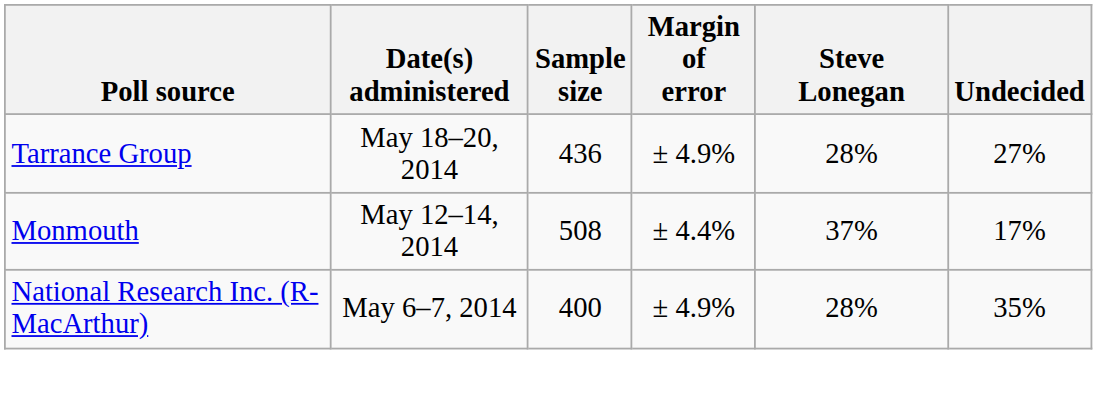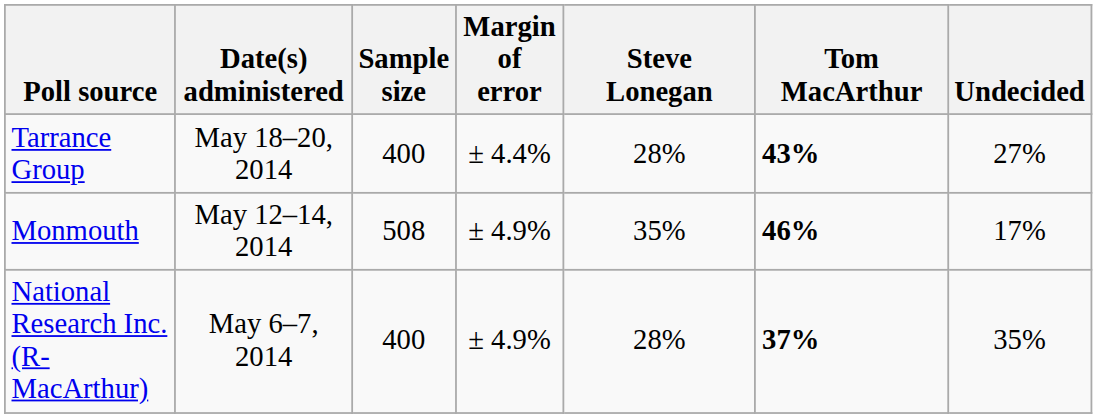+ column: Tom MacArthur | 43% | 46% | 37%
Tarrance Group | Sample size: 436 -> 400
Tarrance Group | Margin of error: ± 4.9% -> ± 4.4%
Monmouth | Margin of error: ± 4.4% -> ± 4.9%
Monmouth | Steve Lonegan: 37% -> 35%
